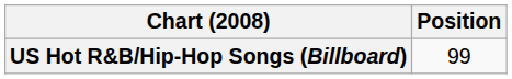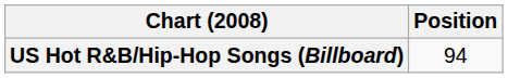US Hot R&B/Hip-Hop Songs (Billboard) | Position: 99 -> 94
